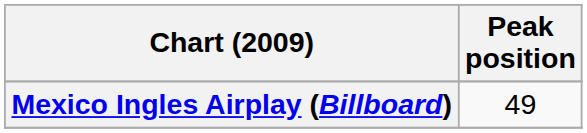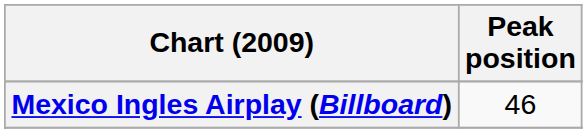Mexico Ingles Airplay (Billboard) | Peak position: 49 -> 46
